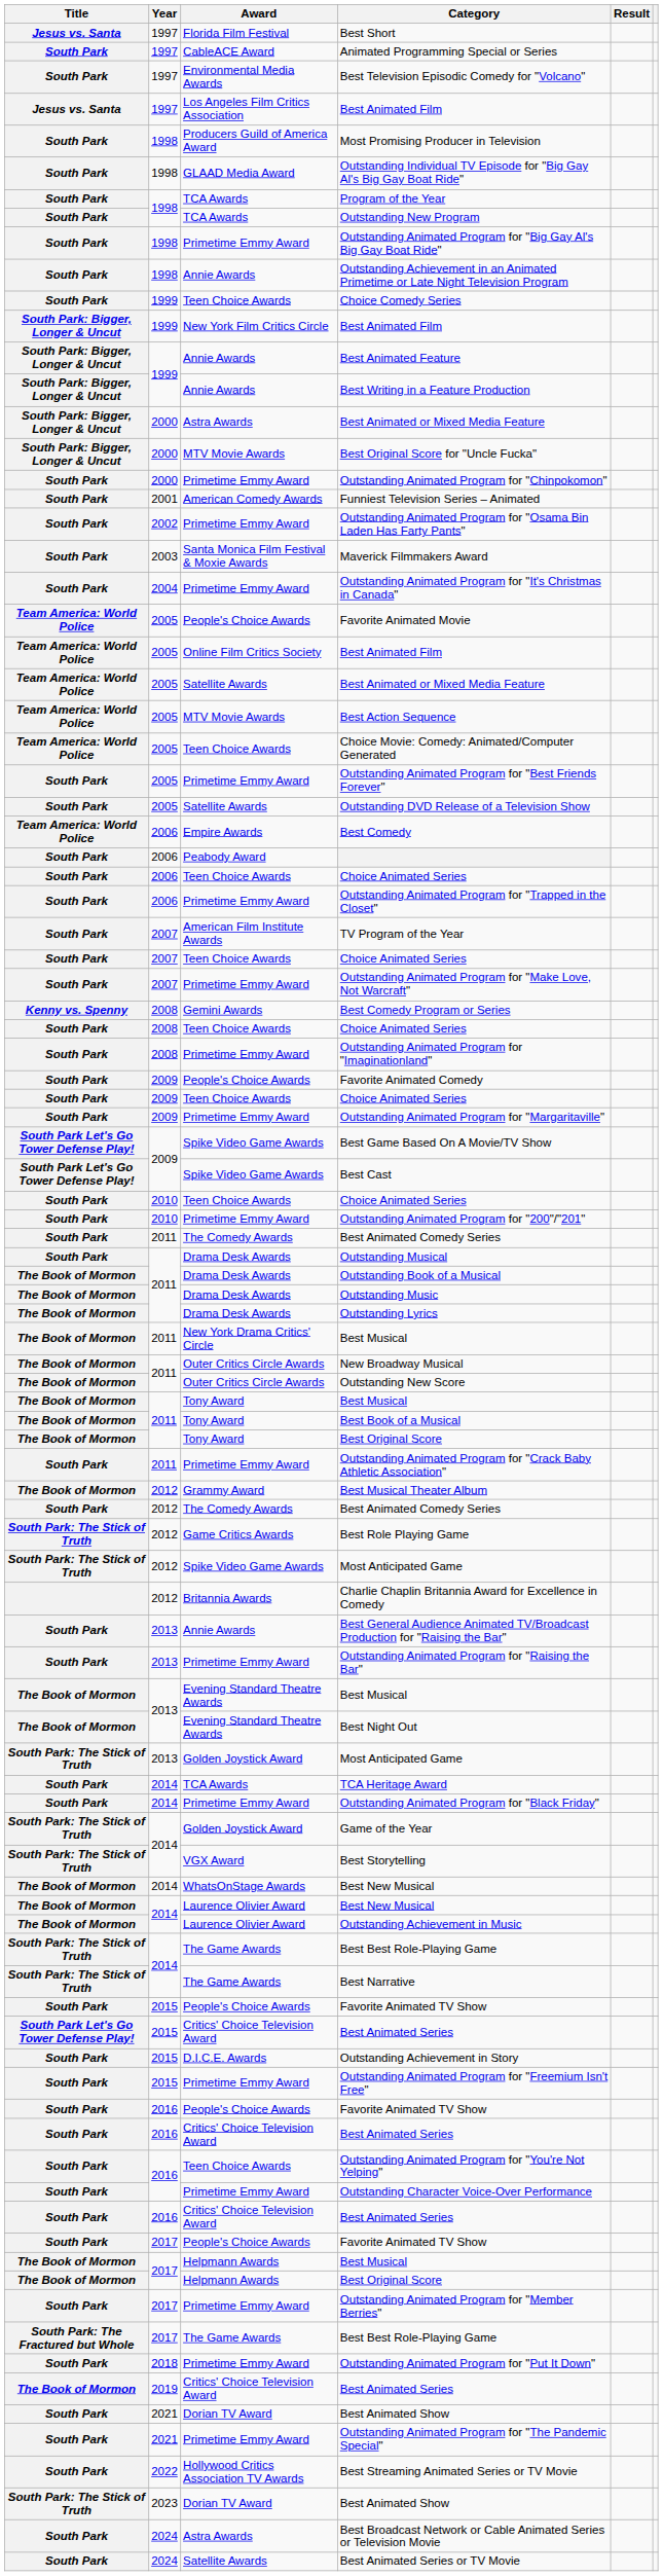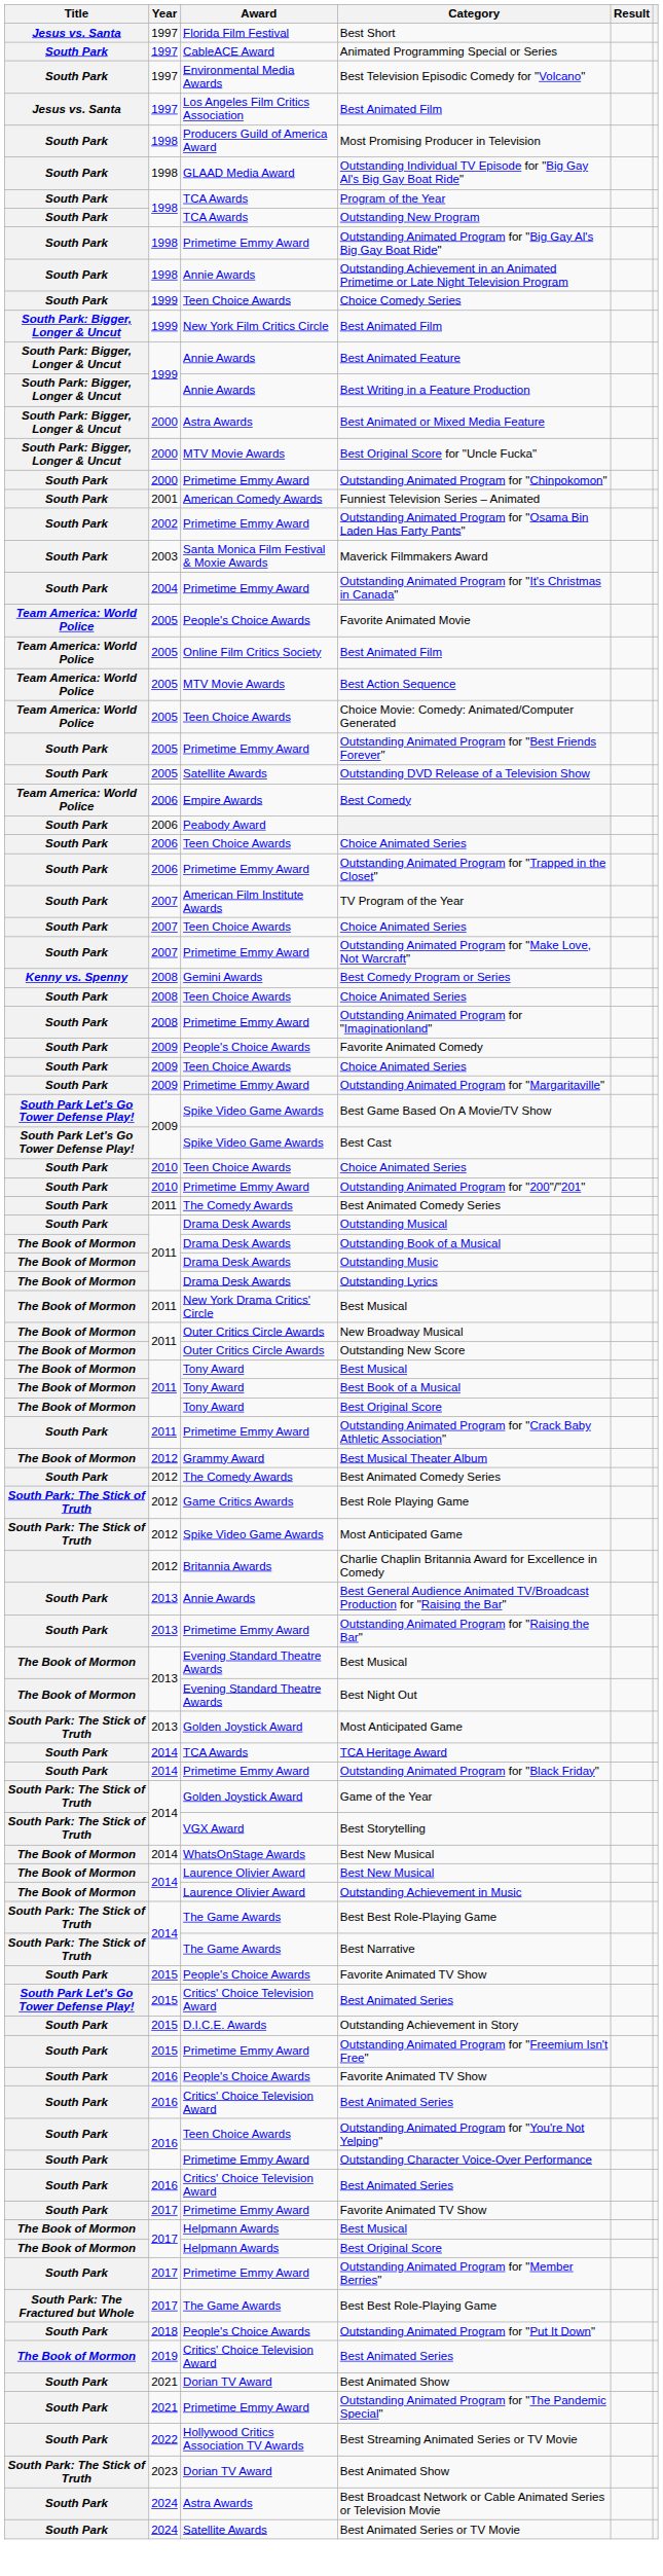- row: Team America: World Police | 2005 | Satellite Awards | Best Animated or Mixed Media Feature
2017 / Favorite Animated TV Show | Award: People's Choice Awards -> Primetime Emmy Award
Outstanding Animated Program for "Put It Down" | Award: Primetime Emmy Award -> People's Choice Awards
